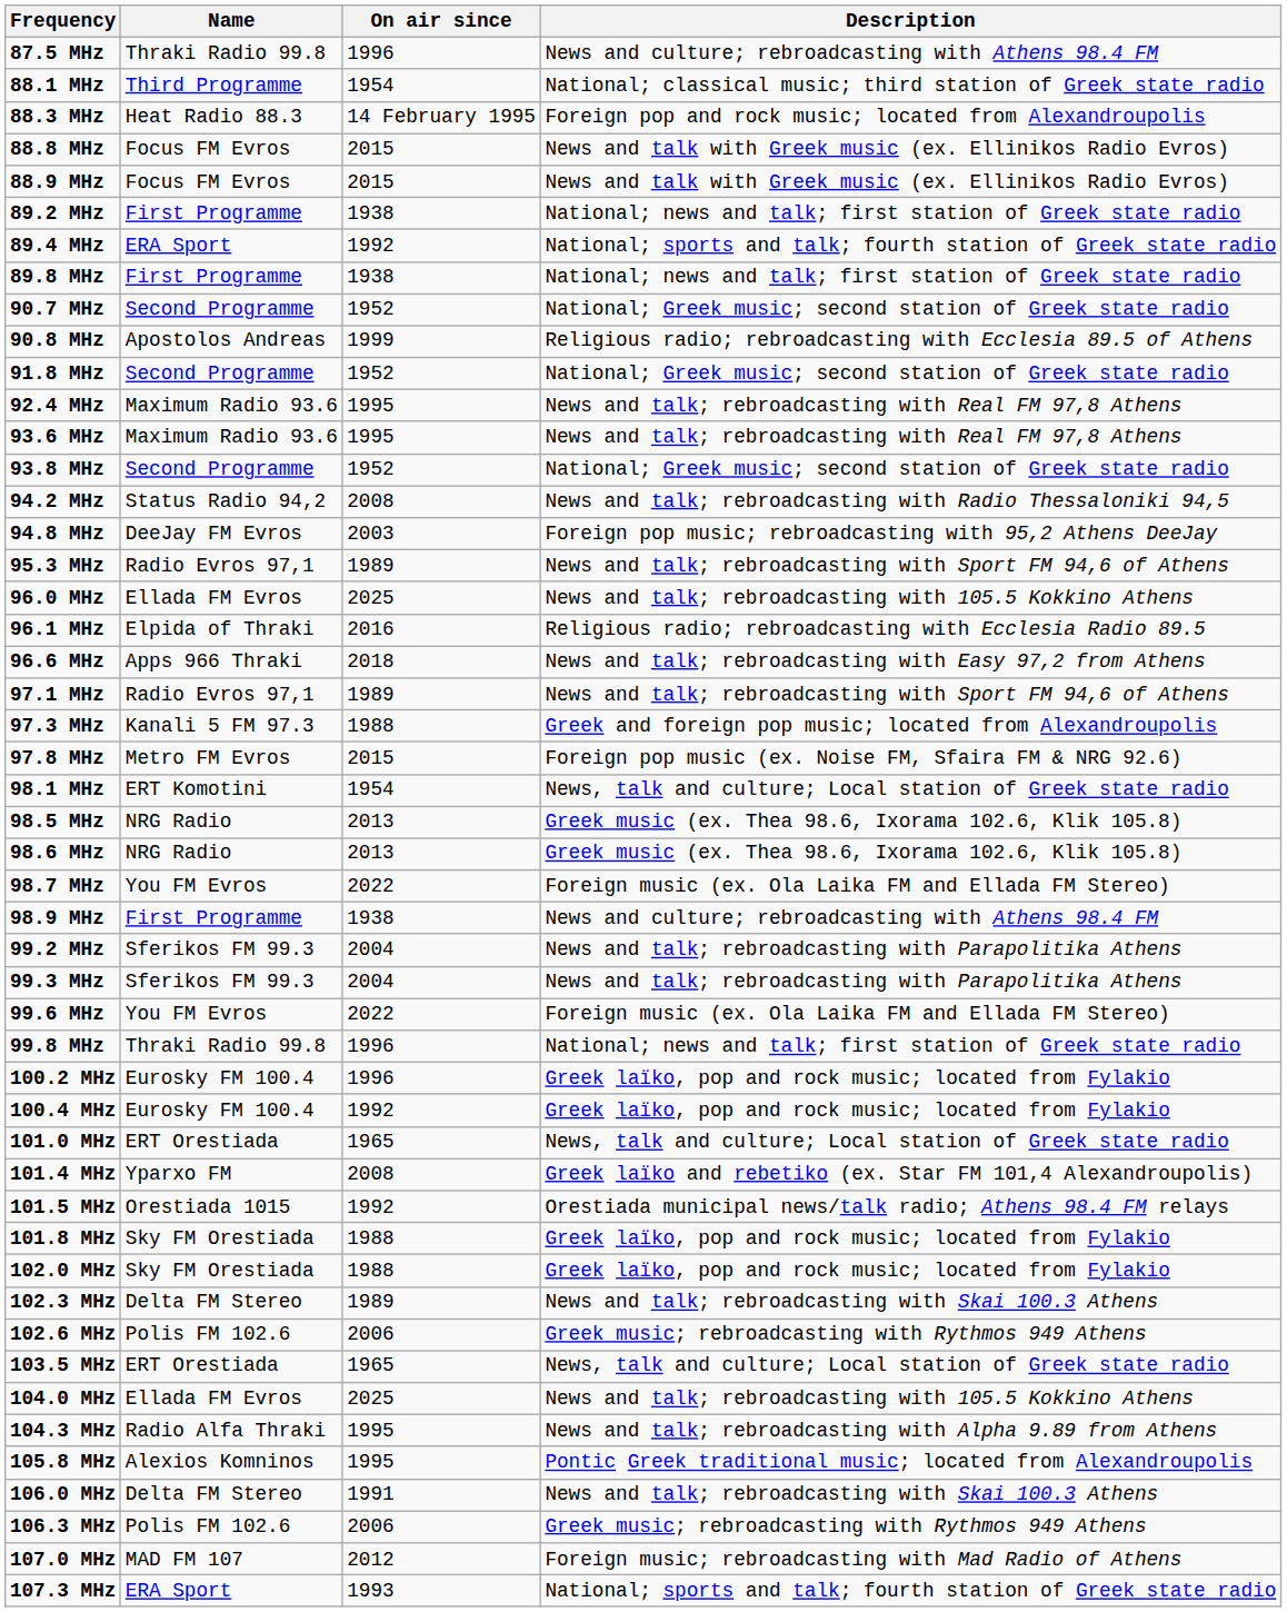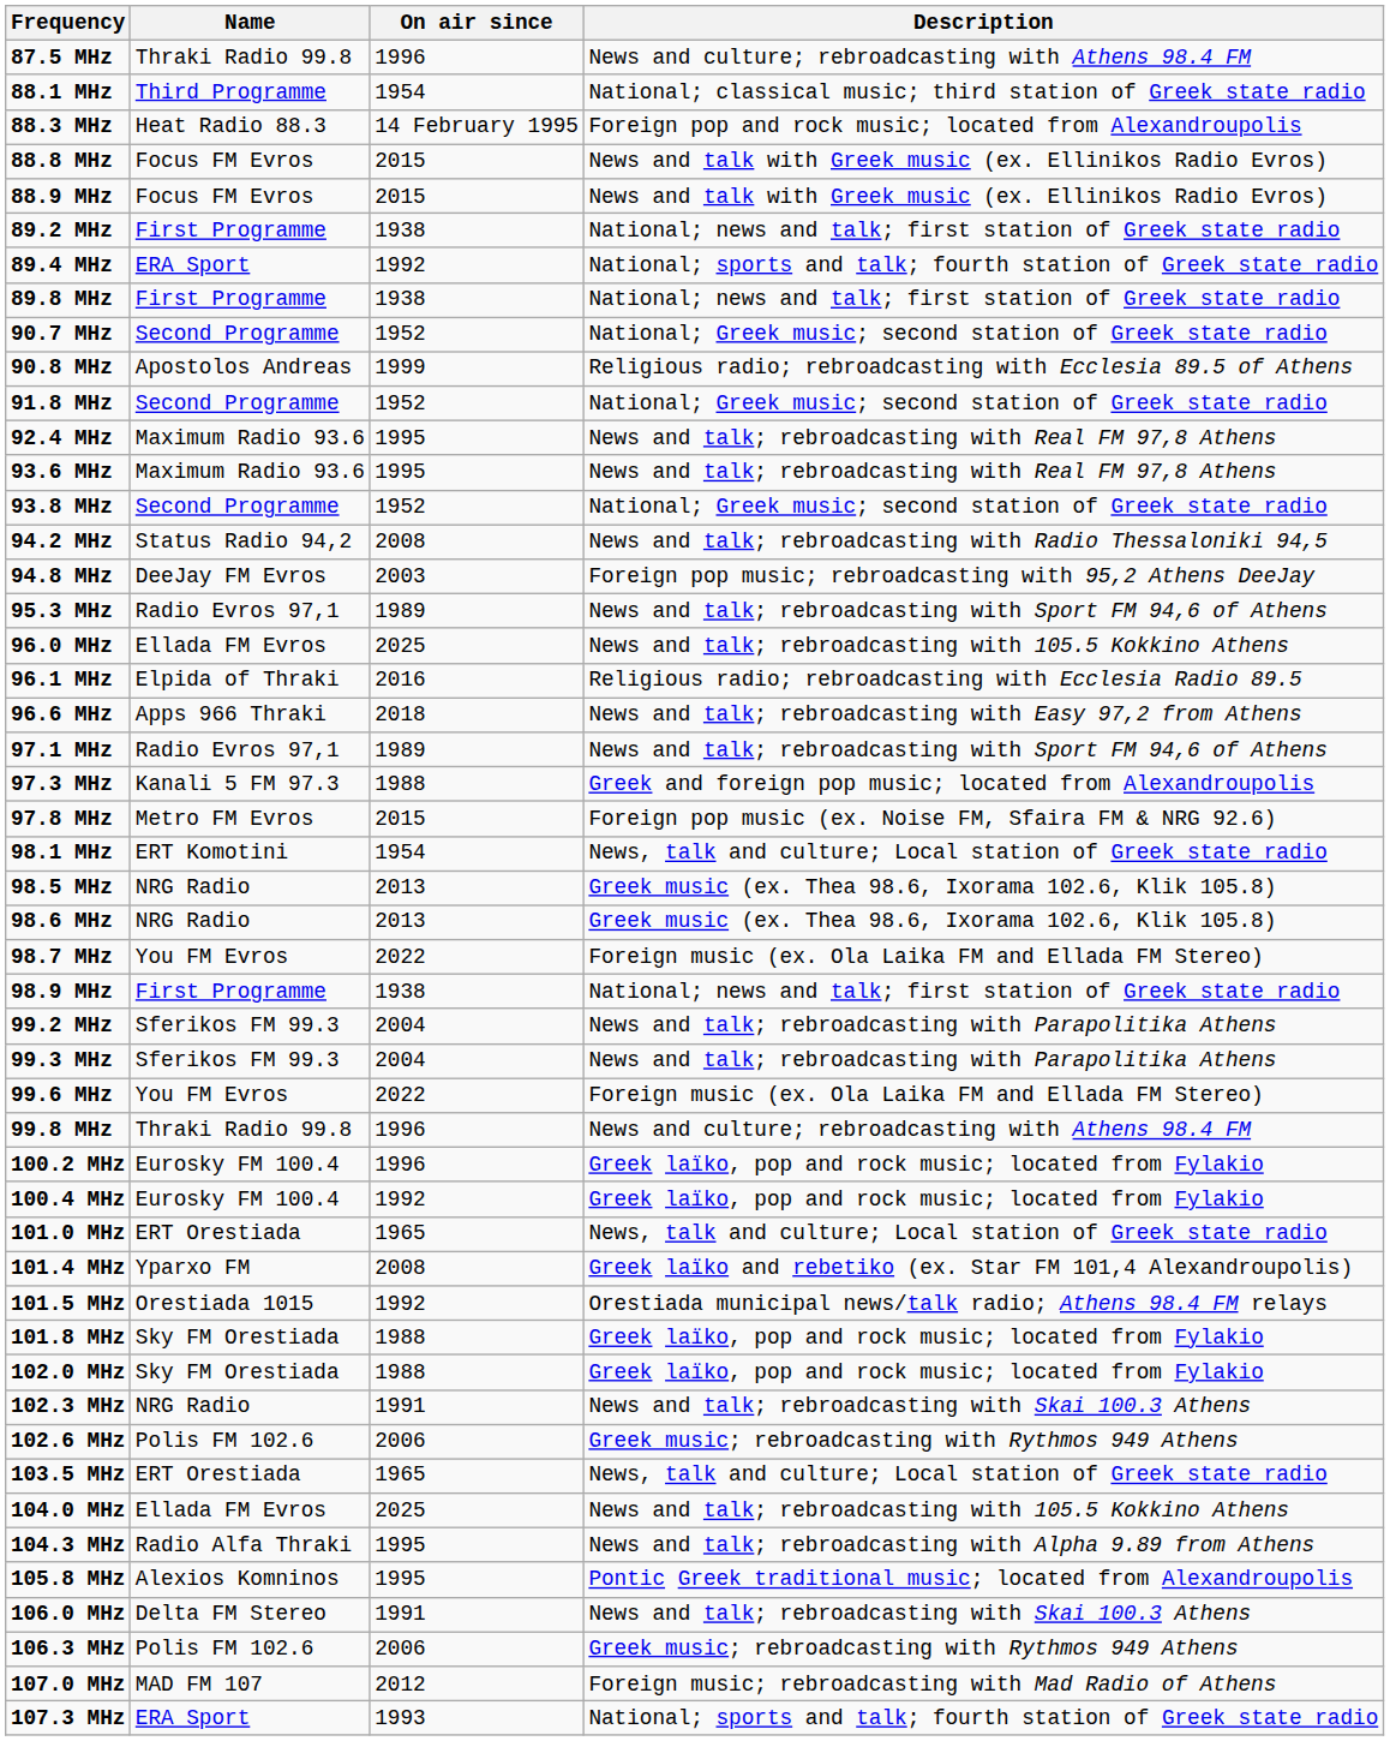98.9 MHz | Description: News and culture; rebroadcasting with Athens 98.4 FM -> National; news and talk; first station of Greek state radio
99.8 MHz | Description: National; news and talk; first station of Greek state radio -> News and culture; rebroadcasting with Athens 98.4 FM
102.3 MHz | Name: Delta FM Stereo -> NRG Radio
102.3 MHz | On air since: 1989 -> 1991
